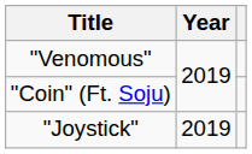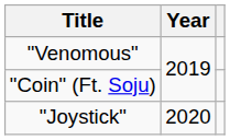"Joystick" | Year: 2019 -> 2020
